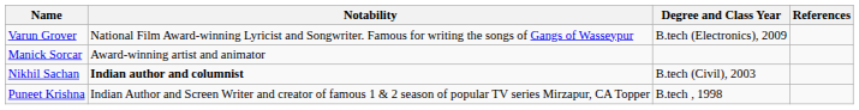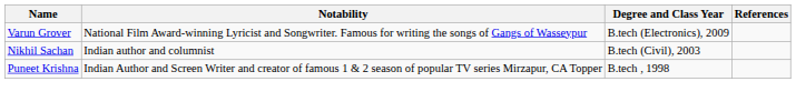- row: Manick Sorcar | Award-winning artist and animator
Nikhil Sachan | Notability: bold -> normal
